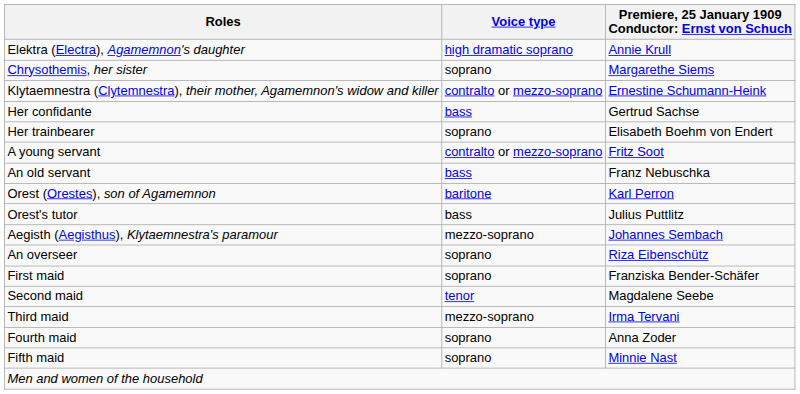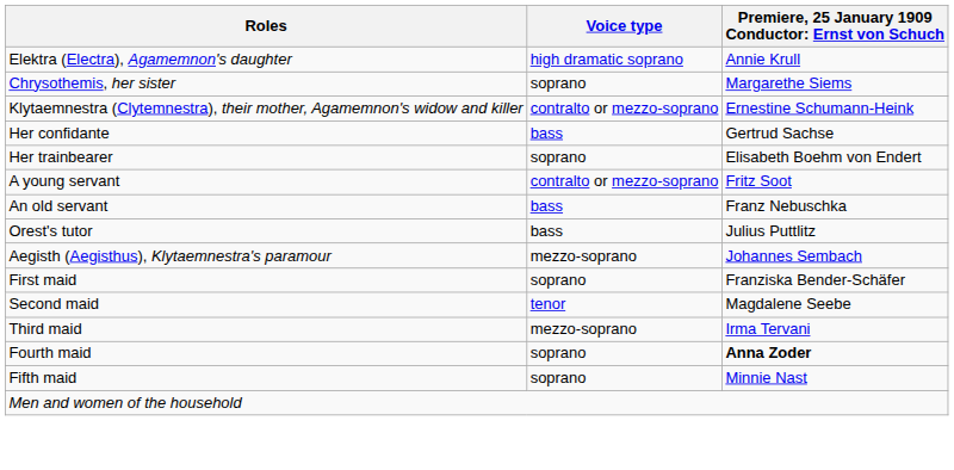- row: Orest (Orestes), son of Agamemnon | baritone | Karl Perron
- row: An overseer | soprano | Riza Eibenschütz
Fourth maid | column 3: normal -> bold
